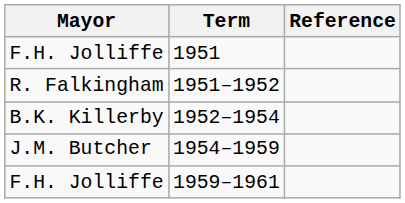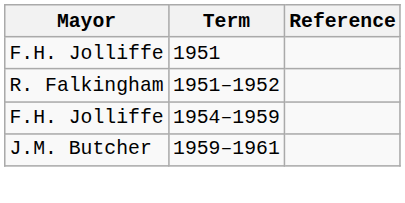- row: B.K. Killerby | 1952–1954
1954–1959 | Mayor: J.M. Butcher -> F.H. Jolliffe
1959–1961 | Mayor: F.H. Jolliffe -> J.M. Butcher
